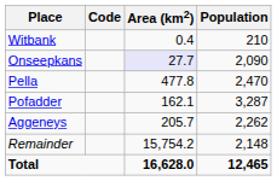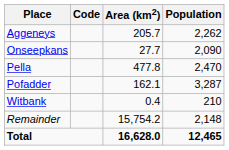rows swapped: Aggeneys <-> Witbank
Onseepkans | Area (km2): lavender background -> no background
